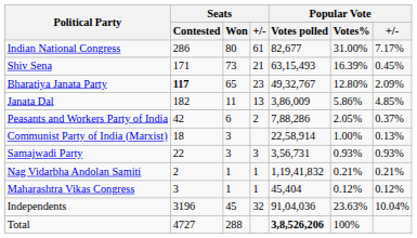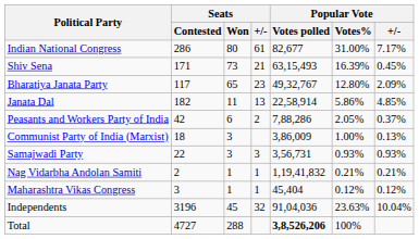Bharatiya Janata Party | Seats / Contested: bold -> normal
Janata Dal | Popular Vote / Votes polled: 3,86,009 -> 22,58,914
Communist Party of India (Marxist) | Popular Vote / Votes polled: 22,58,914 -> 3,86,009
